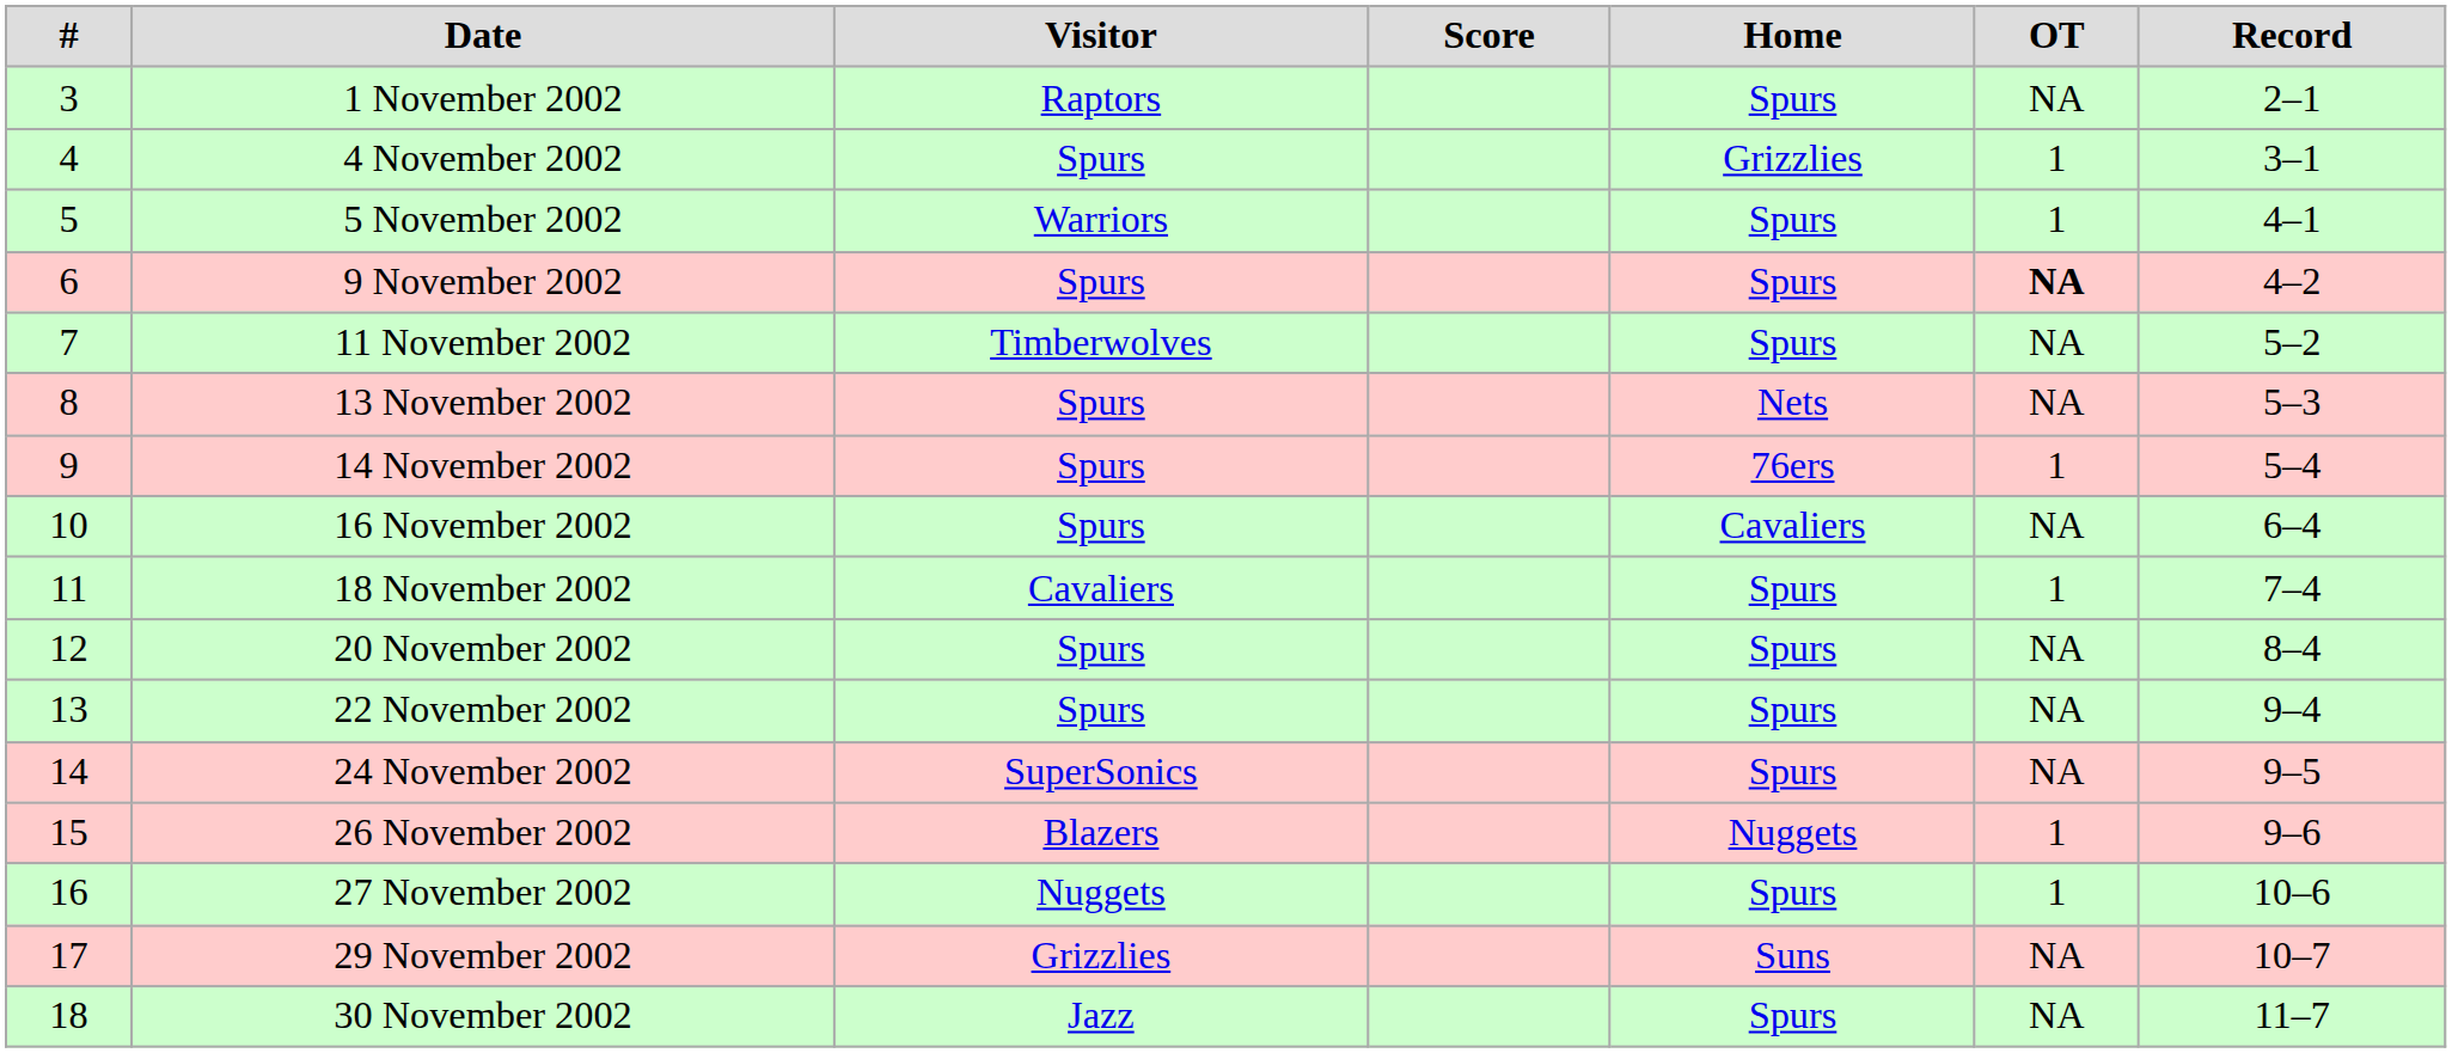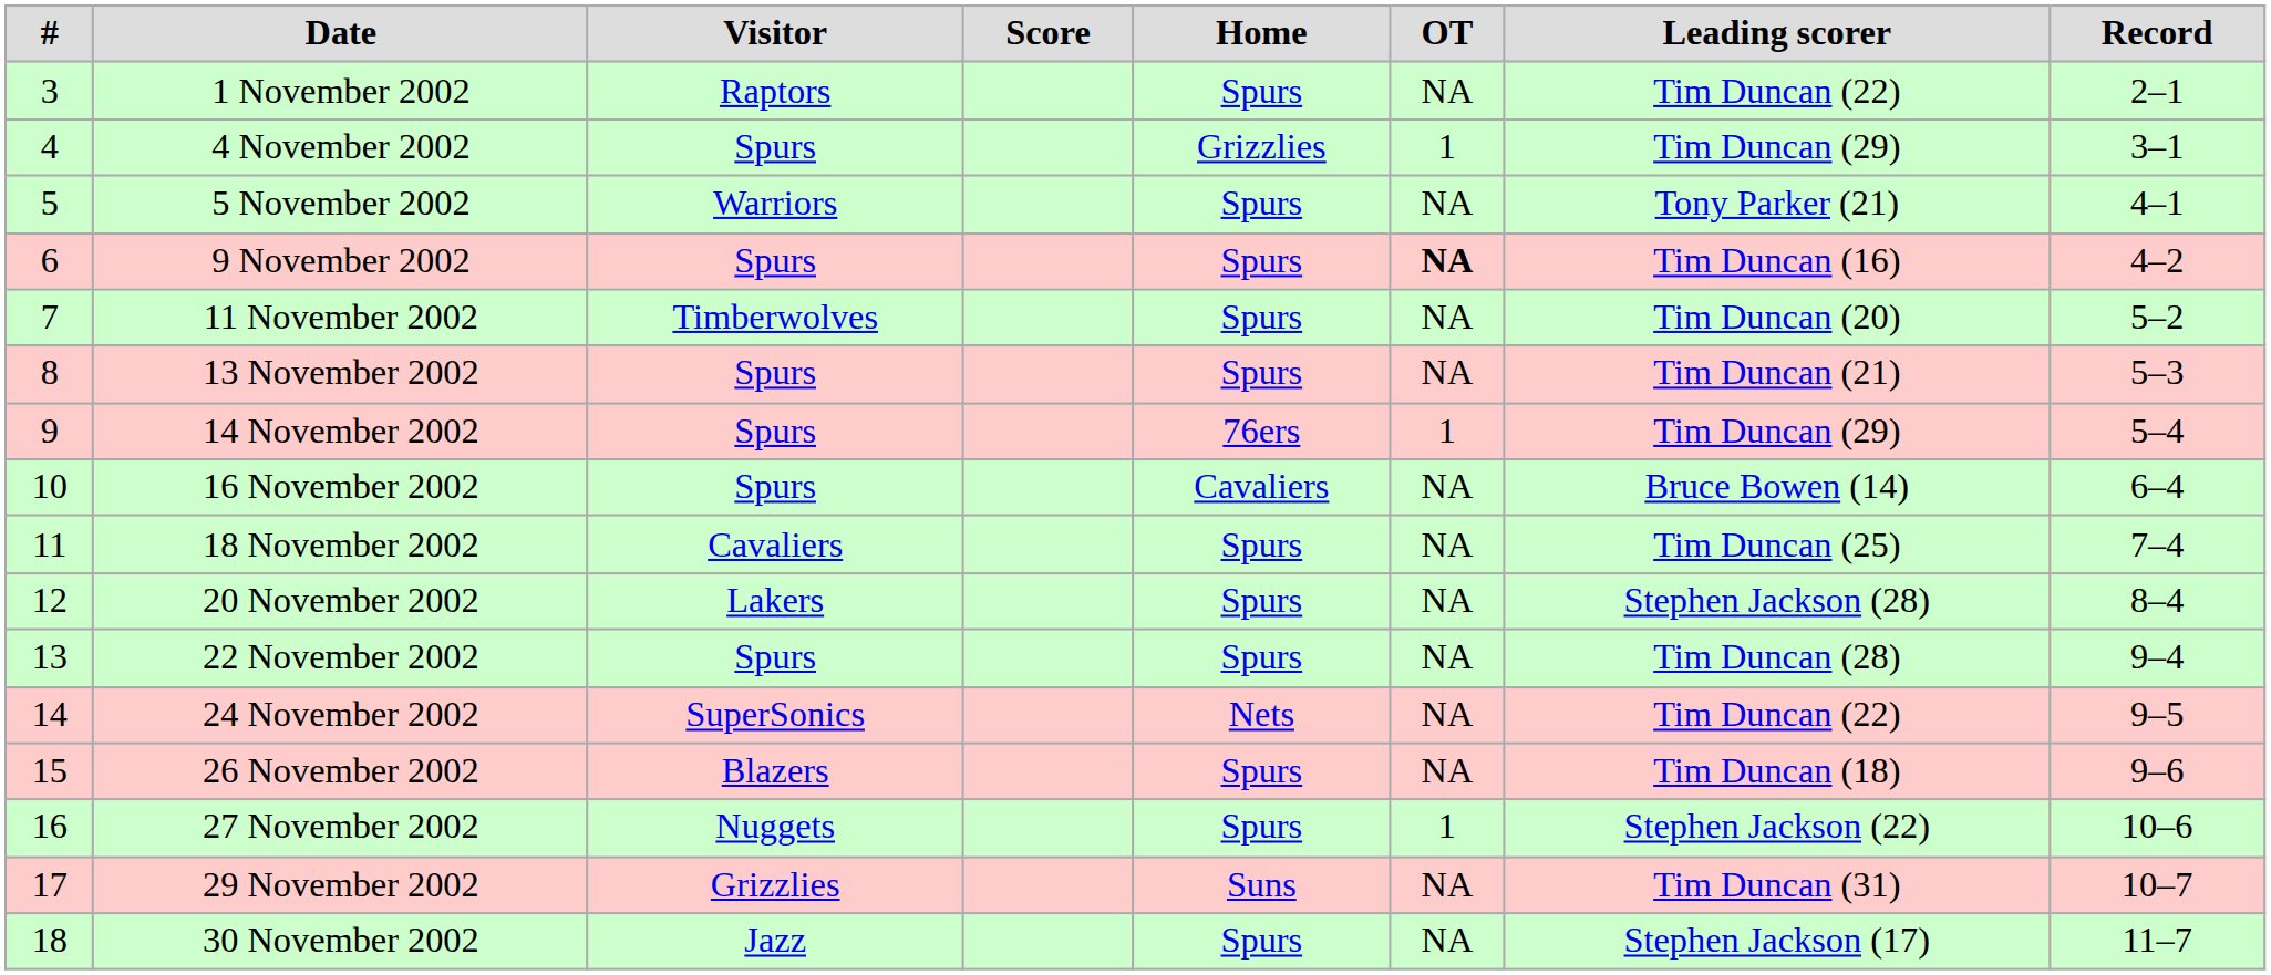+ column: Leading scorer | Tim Duncan (22) | Tim Duncan (29) | Tony Parker (21) | Tim Duncan (16) | Tim Duncan (20) | Tim Duncan (21) | Tim Duncan (29) | Bruce Bowen (14) | Tim Duncan (25) | Stephen Jackson (28) | Tim Duncan (28) | Tim Duncan (22) | Tim Duncan (18) | Stephen Jackson (22) | Tim Duncan (31) | Stephen Jackson (17)
5 November 2002 | OT: 1 -> NA
13 November 2002 | Home: Nets -> Spurs
18 November 2002 | OT: 1 -> NA
20 November 2002 | Visitor: Spurs -> Lakers
24 November 2002 | Home: Spurs -> Nets
26 November 2002 | Home: Nuggets -> Spurs
26 November 2002 | OT: 1 -> NA
